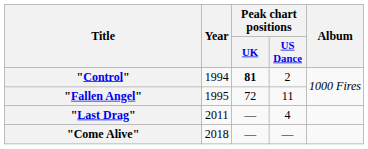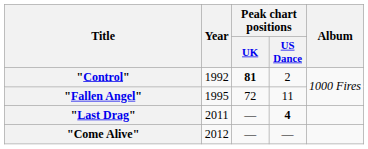"Control" | Year: 1994 -> 1992
"Last Drag" | Peak chart positions / US Dance: normal -> bold
"Come Alive" | Year: 2018 -> 2012
